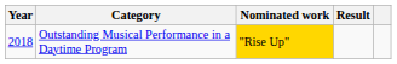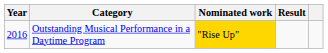Outstanding Musical Performance in a Daytime Program | Year: 2018 -> 2016
